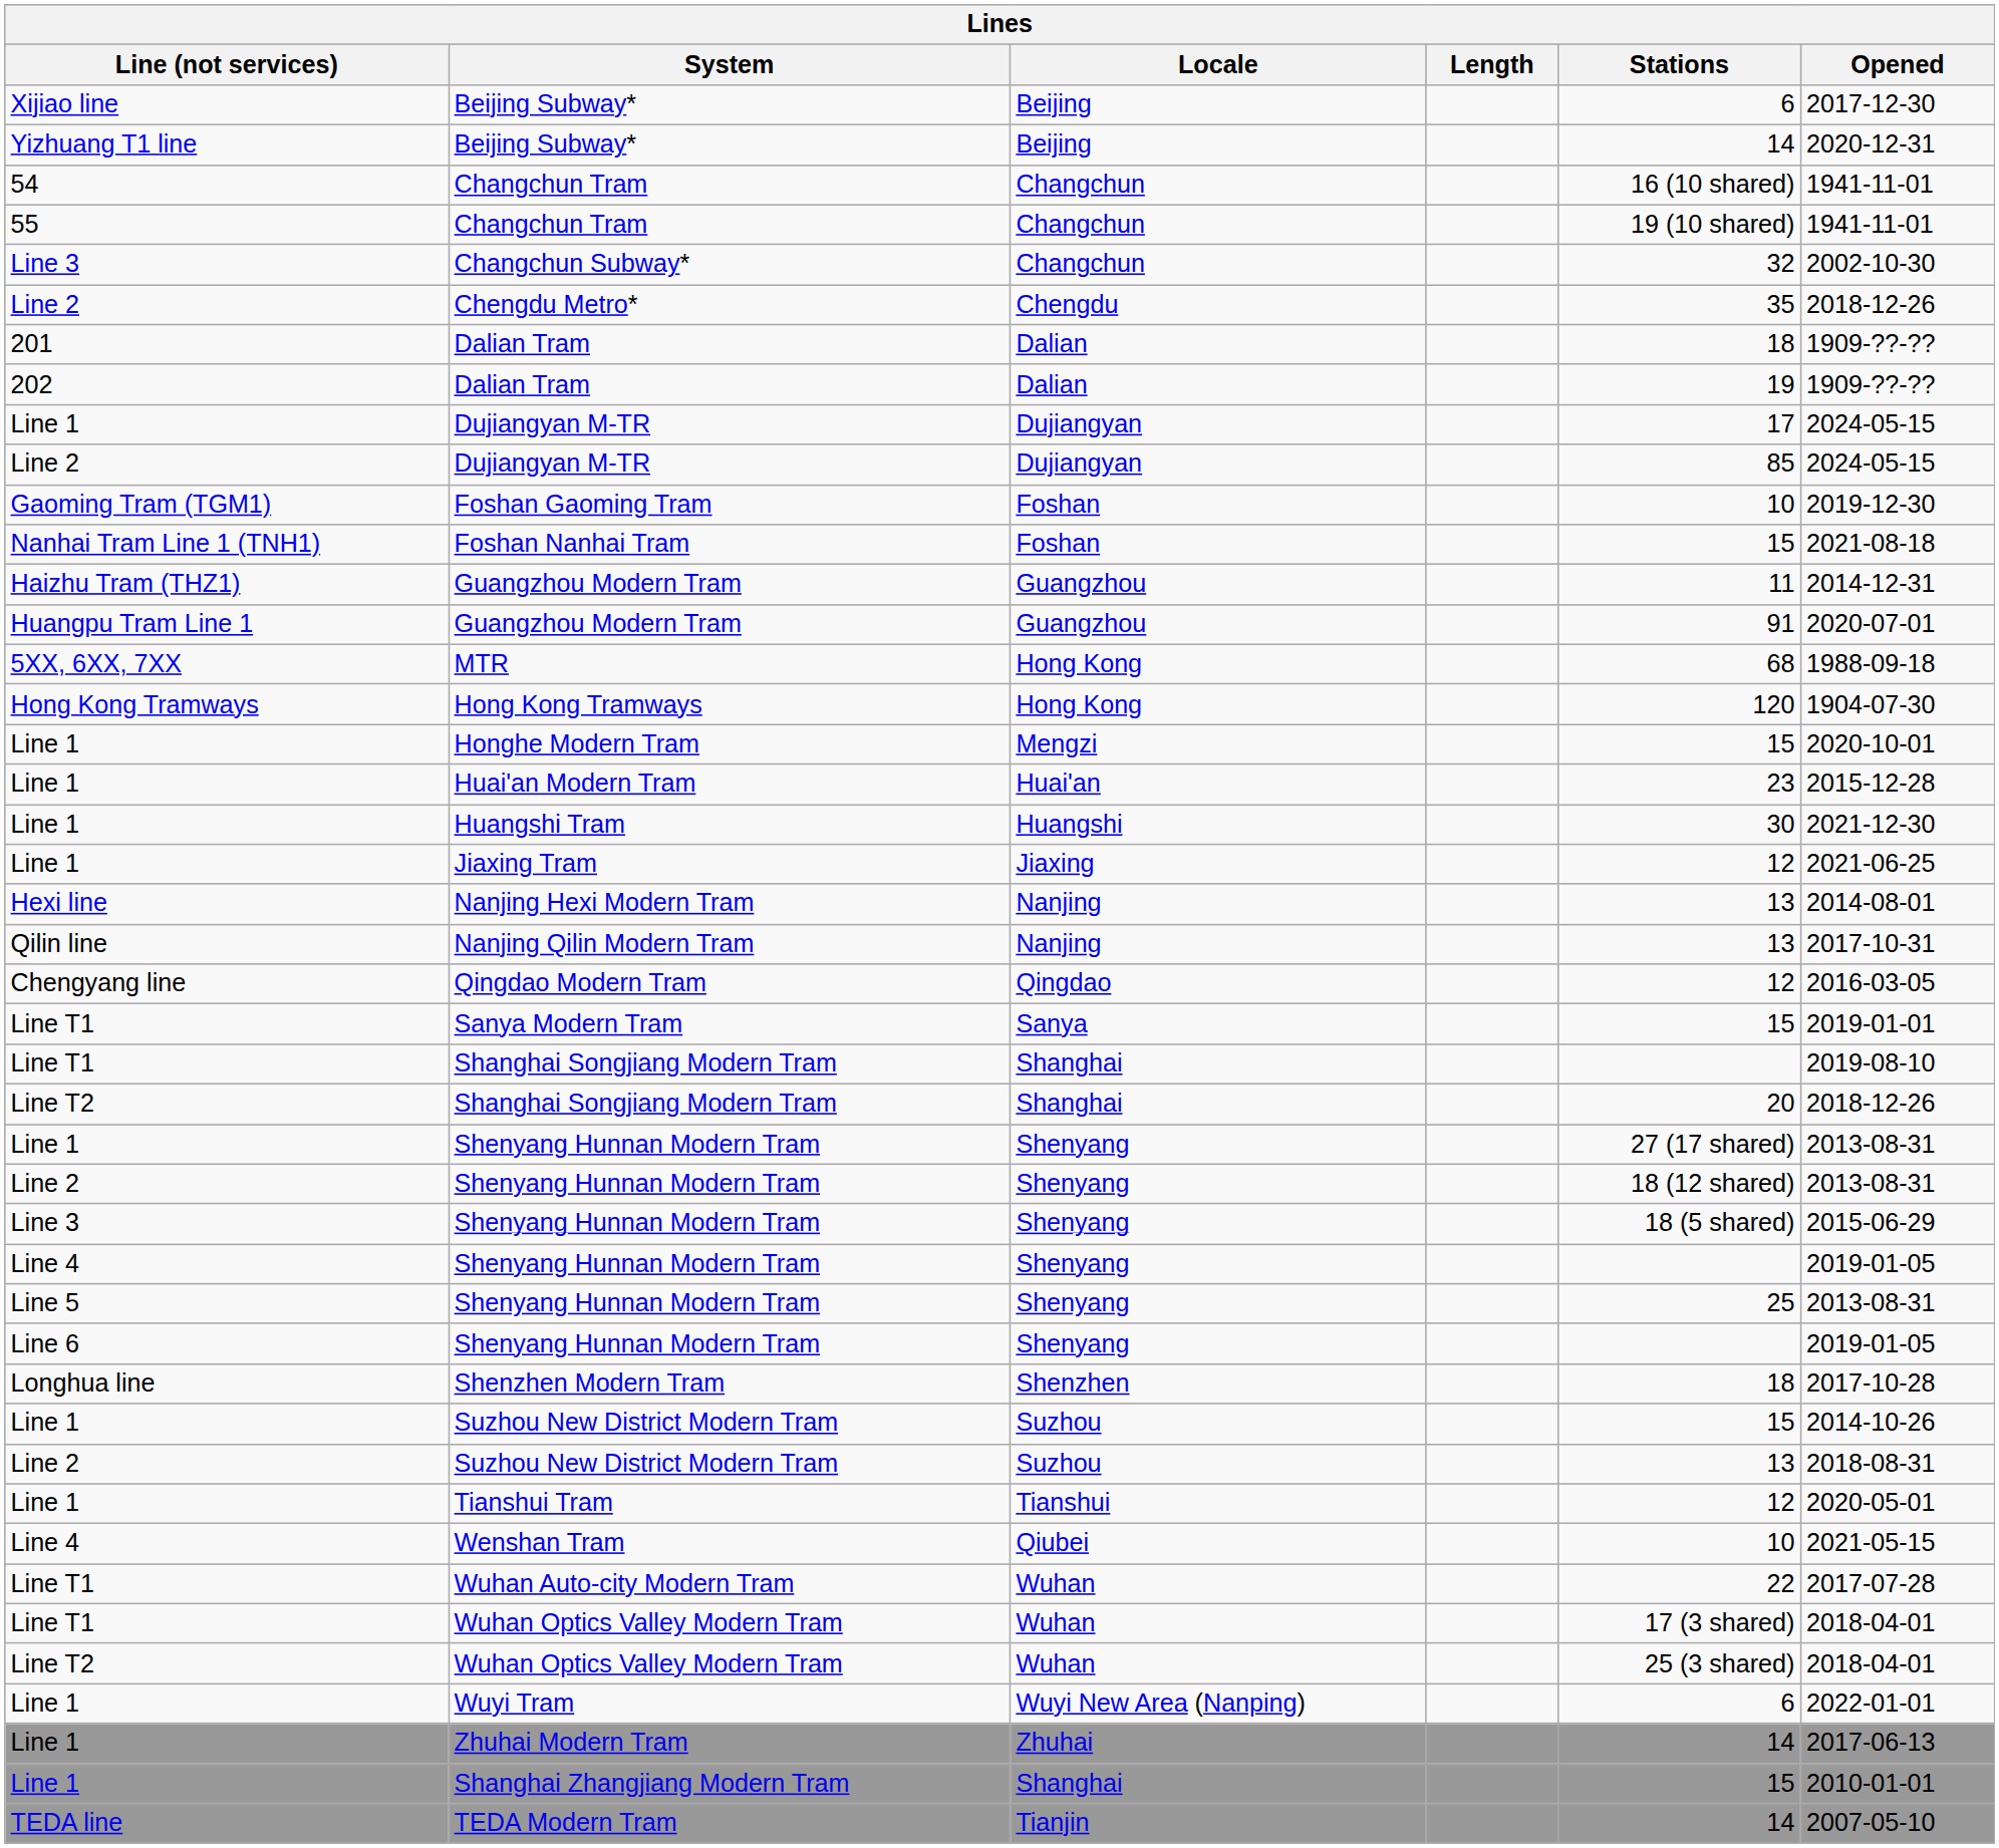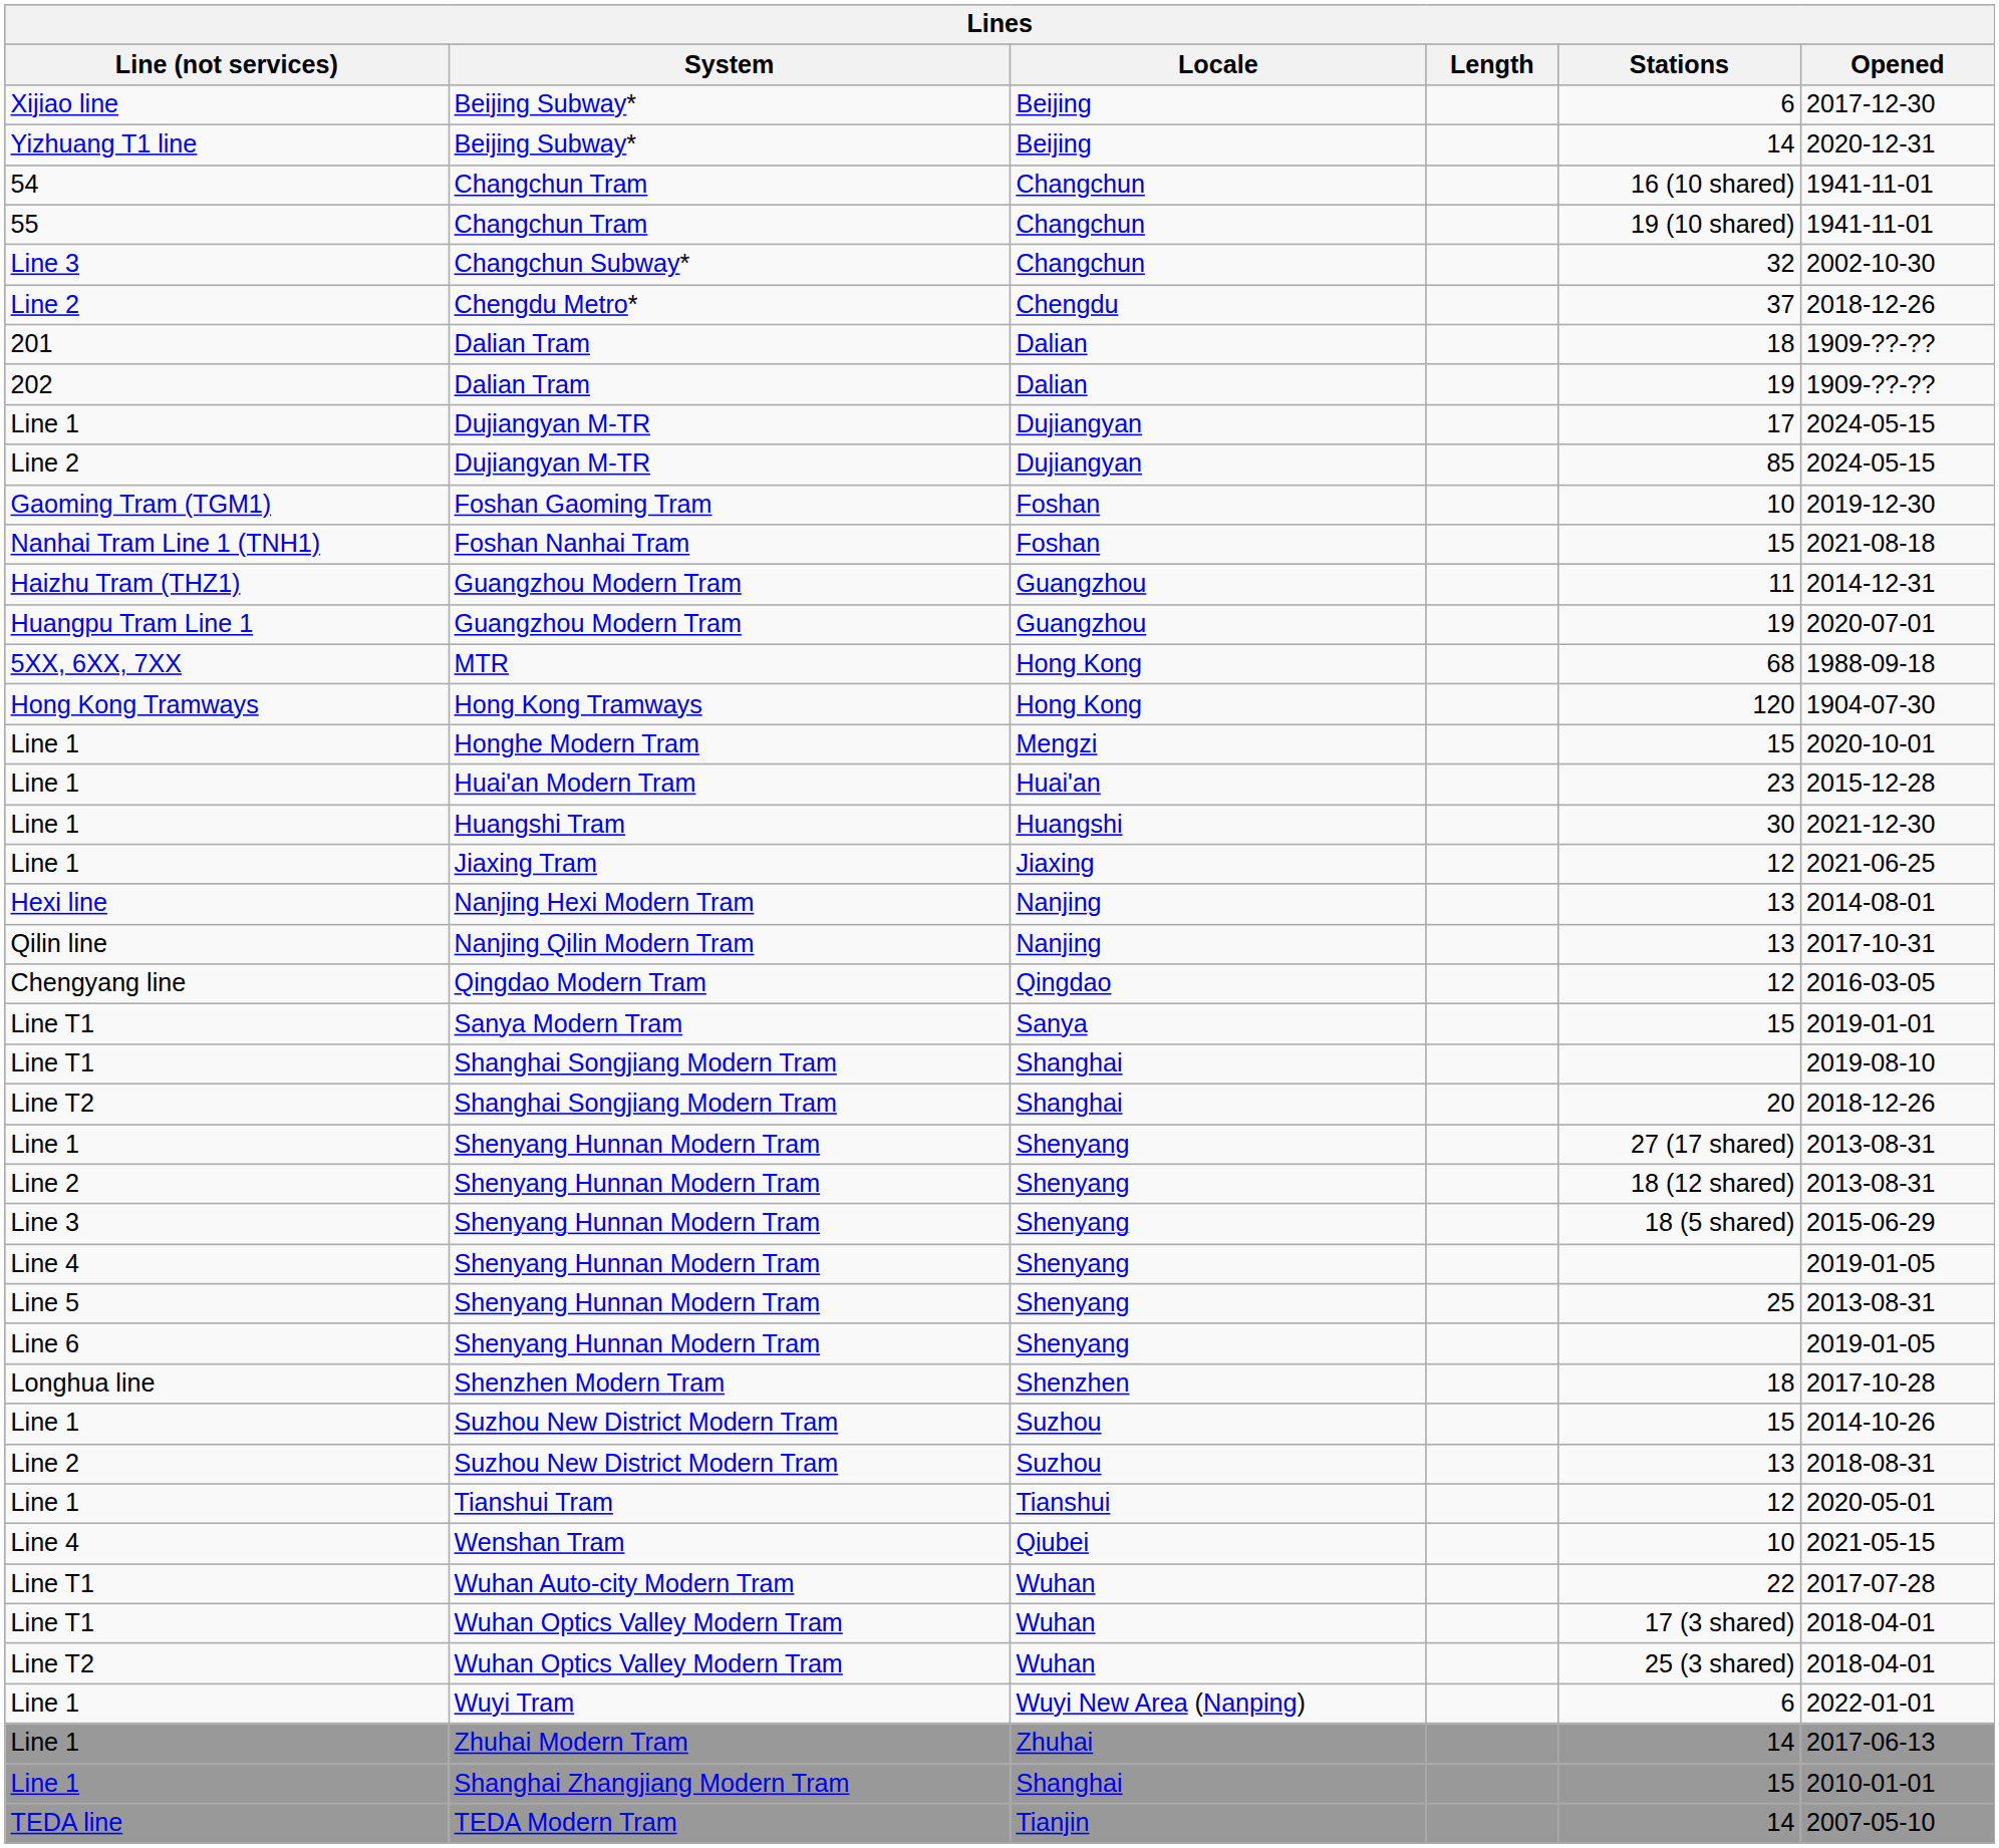Chengdu Metro* | Stations: 35 -> 37
Huangpu Tram Line 1 / Guangzhou Modern Tram | Stations: 91 -> 19
